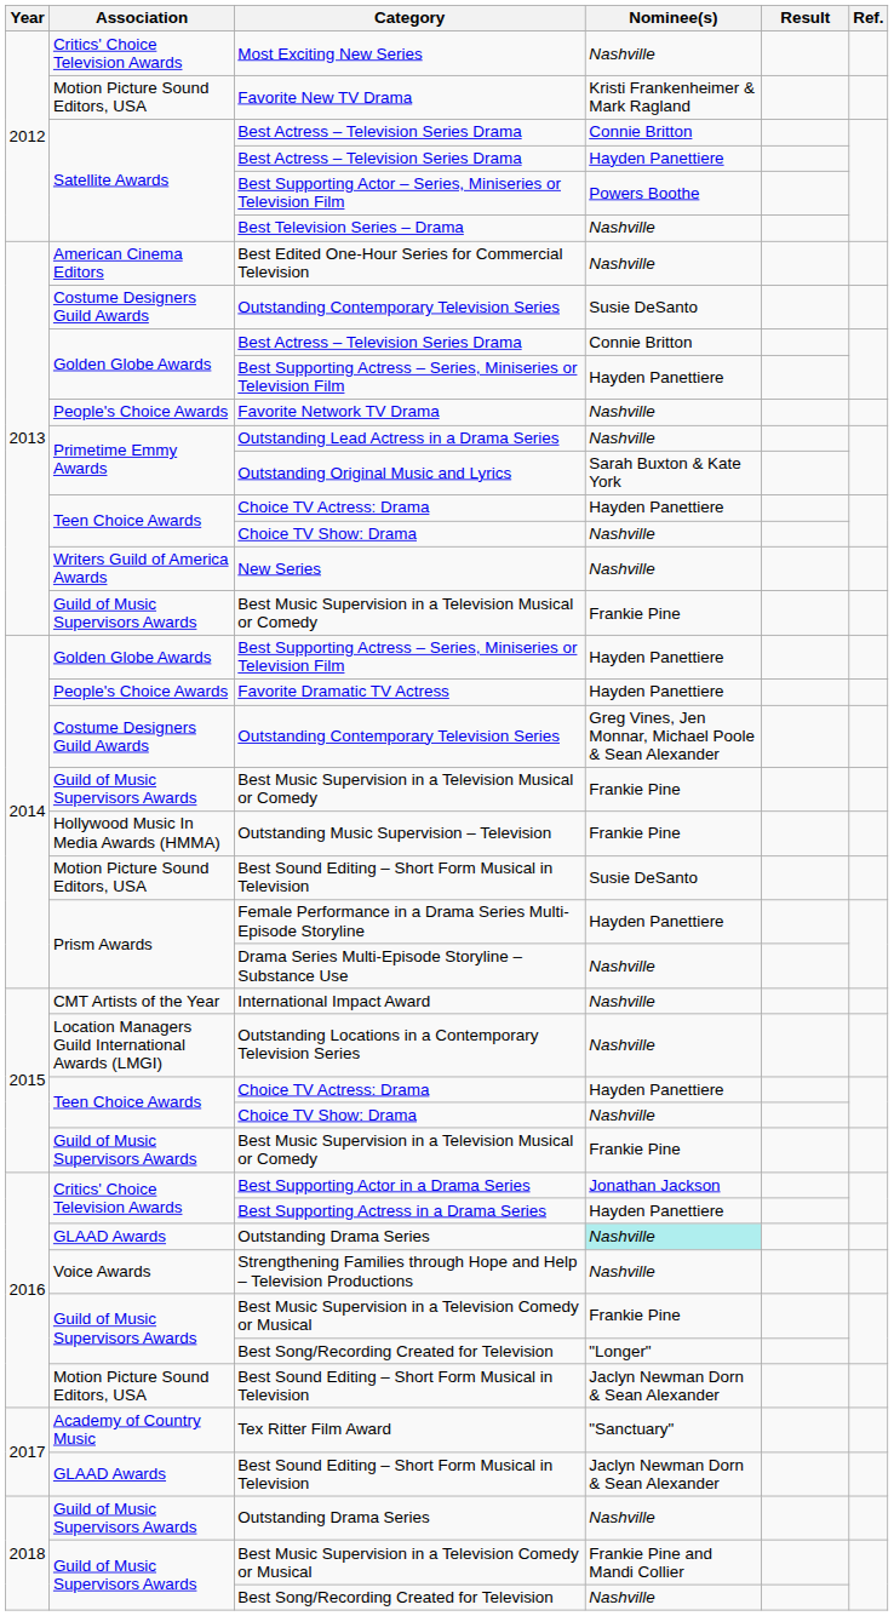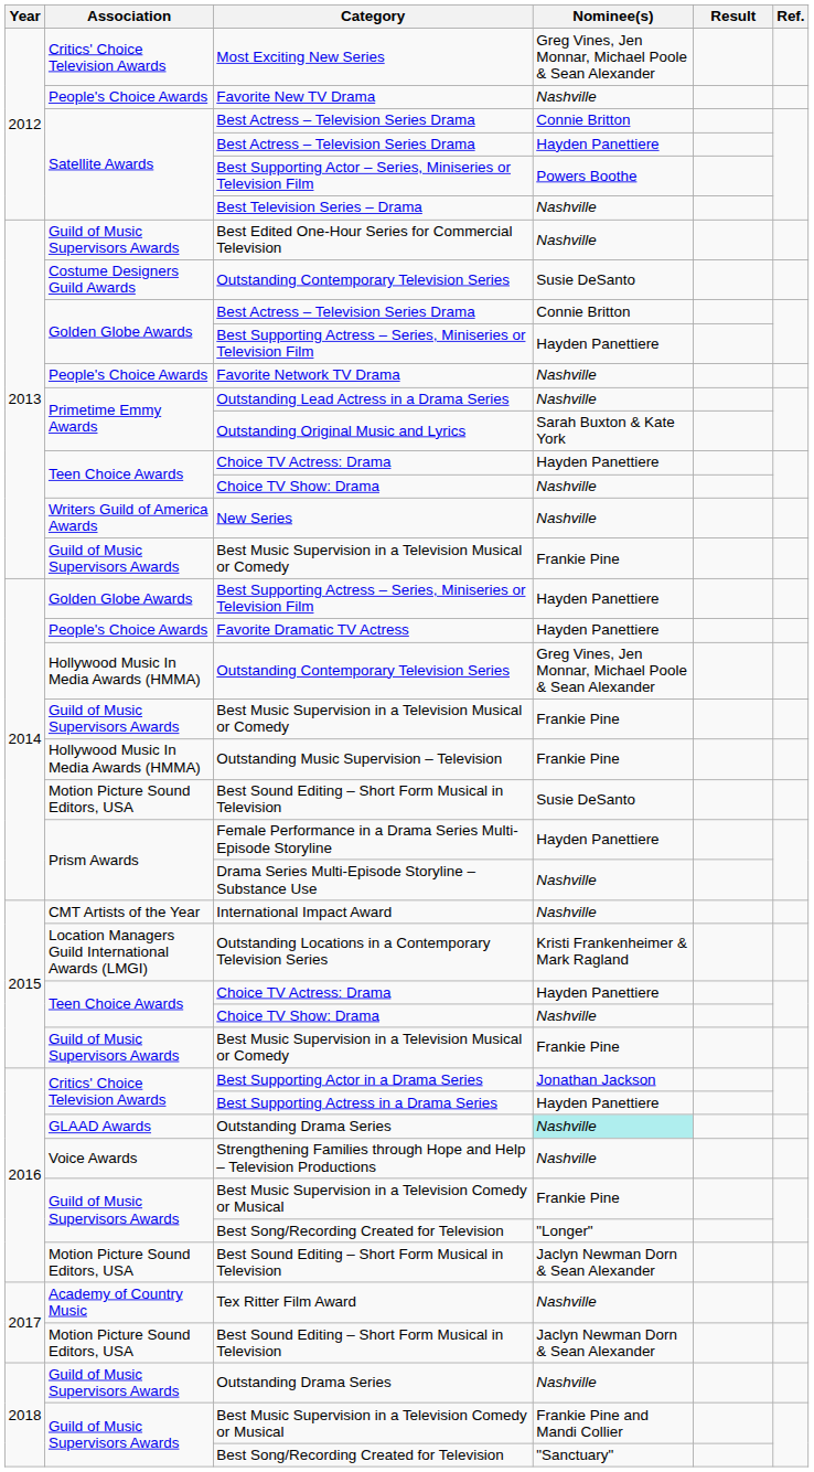Most Exciting New Series | Nominee(s): Nashville -> Greg Vines, Jen Monnar, Michael Poole & Sean Alexander
Favorite New TV Drama | Association: Motion Picture Sound Editors, USA -> People's Choice Awards
Favorite New TV Drama | Nominee(s): Kristi Frankenheimer & Mark Ragland -> Nashville
Best Edited One-Hour Series for Commercial Television | Association: American Cinema Editors -> Guild of Music Supervisors Awards
2014 / Outstanding Contemporary Television Series | Association: Costume Designers Guild Awards -> Hollywood Music In Media Awards (HMMA)
Outstanding Locations in a Contemporary Television Series | Nominee(s): Nashville -> Kristi Frankenheimer & Mark Ragland
Tex Ritter Film Award | Nominee(s): "Sanctuary" -> Nashville
2017 / Best Sound Editing – Short Form Musical in Television | Association: GLAAD Awards -> Motion Picture Sound Editors, USA
2018 / Best Song/Recording Created for Television | Nominee(s): Nashville -> "Sanctuary"
